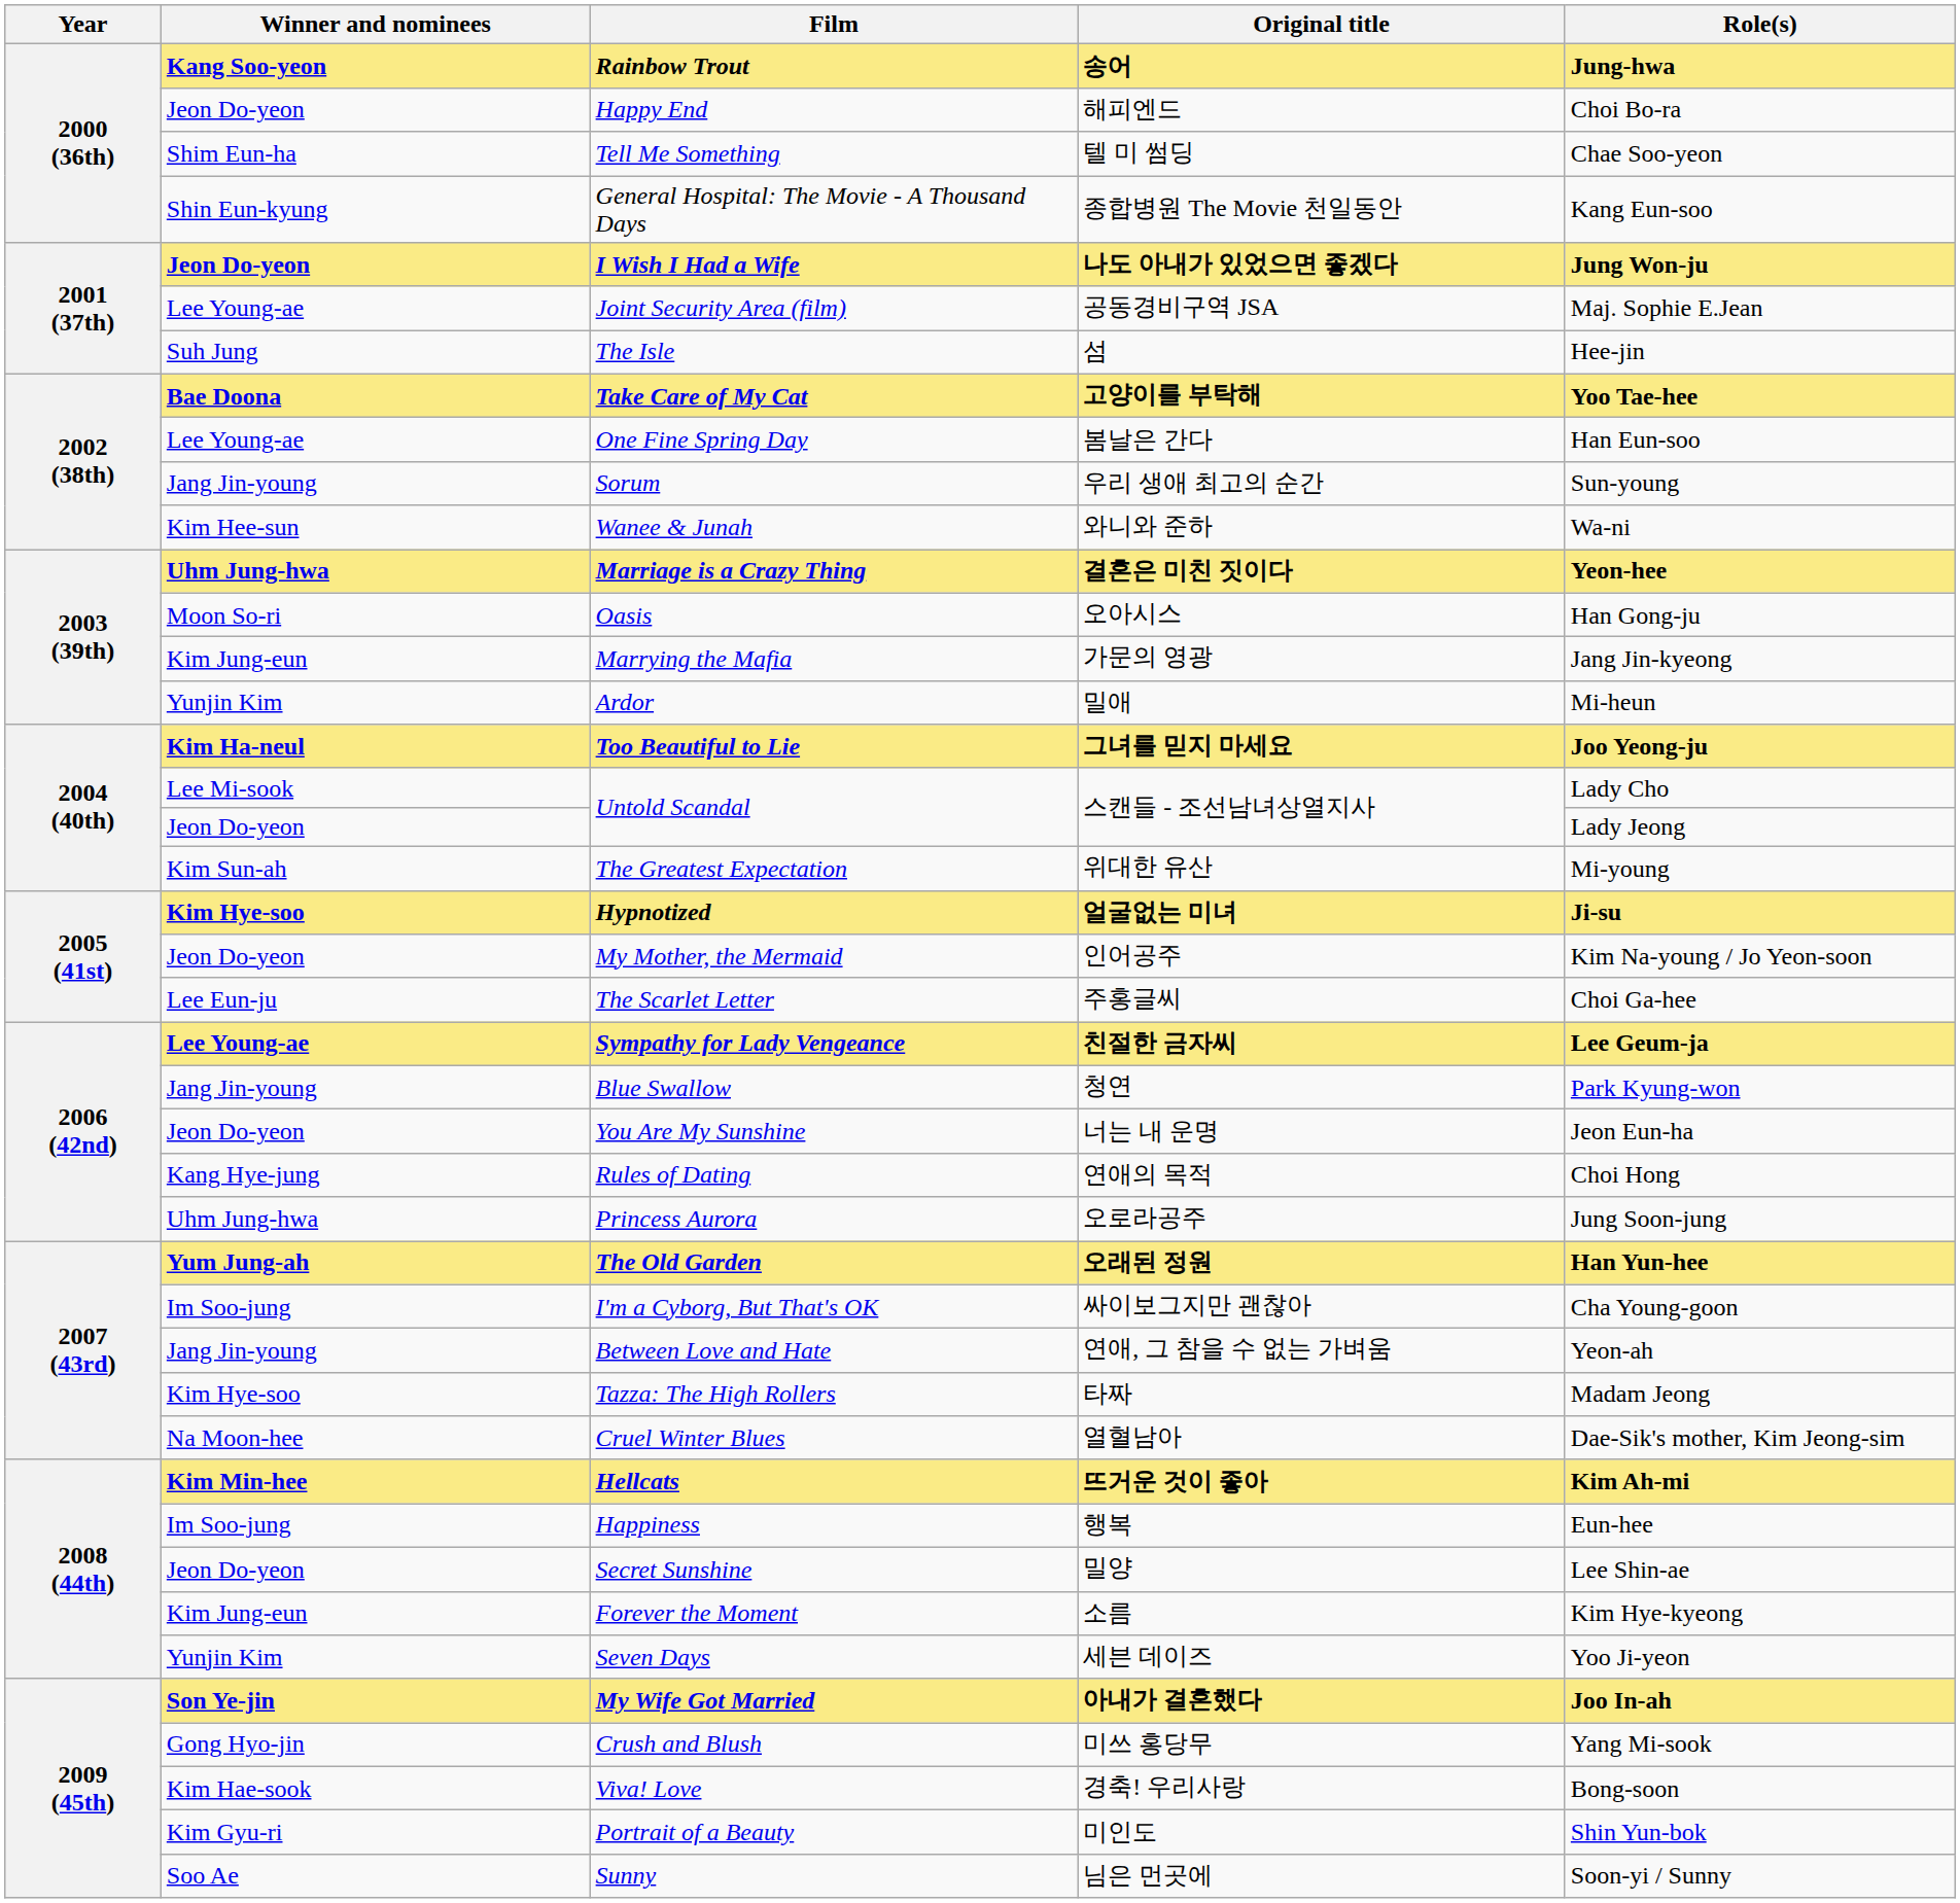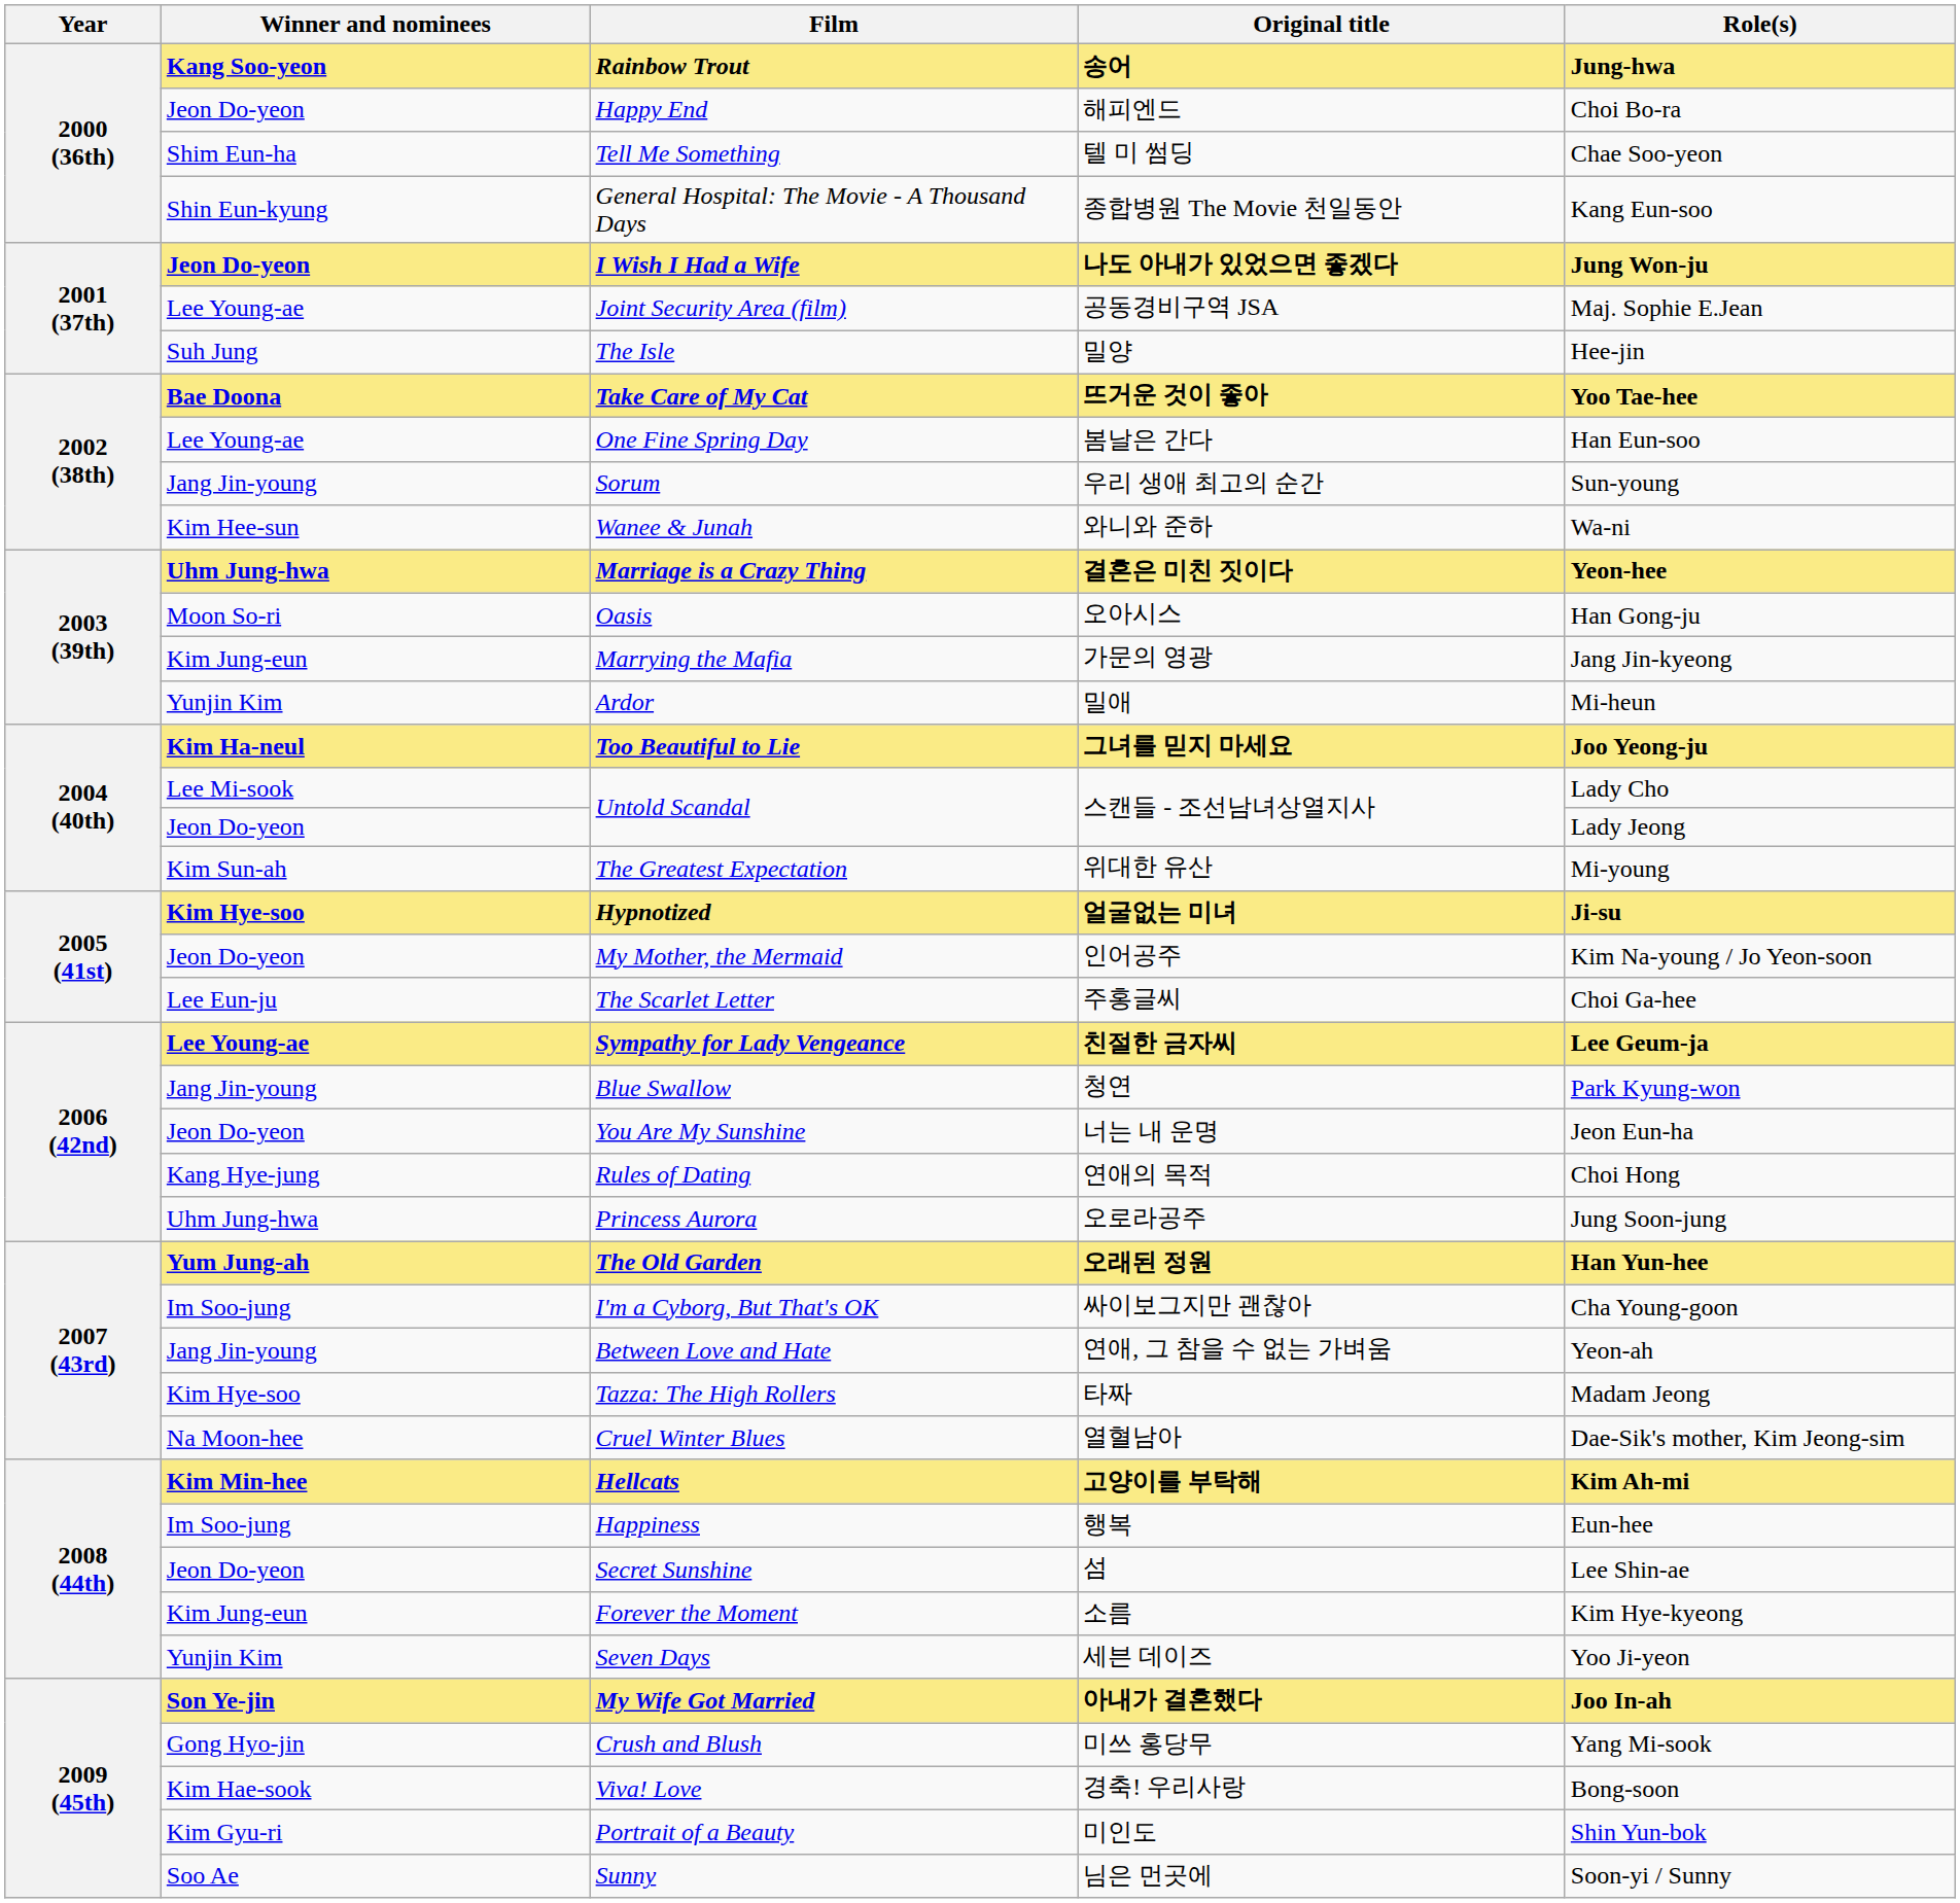The Isle | Original title: 섬 -> 밀양
Take Care of My Cat | Original title: 고양이를 부탁해 -> 뜨거운 것이 좋아
Hellcats | Original title: 뜨거운 것이 좋아 -> 고양이를 부탁해
Secret Sunshine | Original title: 밀양 -> 섬
